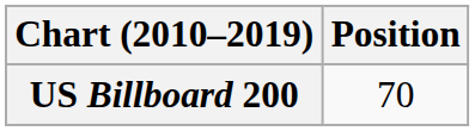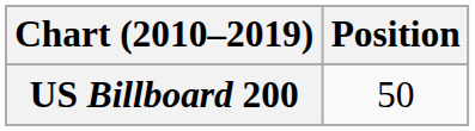US Billboard 200 | Position: 70 -> 50
